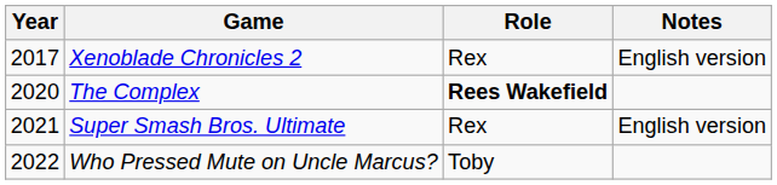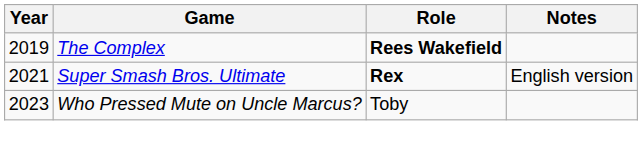- row: 2017 | Xenoblade Chronicles 2 | Rex | English version
The Complex | Year: 2020 -> 2019
Super Smash Bros. Ultimate | Role: normal -> bold
Who Pressed Mute on Uncle Marcus? | Year: 2022 -> 2023
